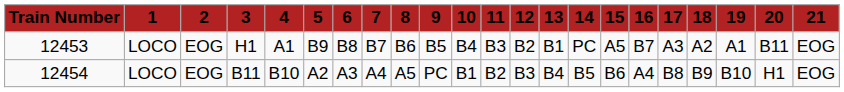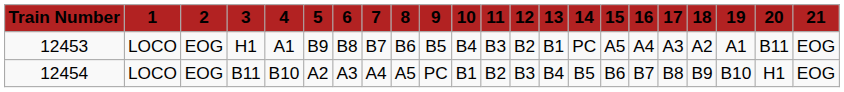12453 | 16: B7 -> A4
12454 | 16: A4 -> B7
